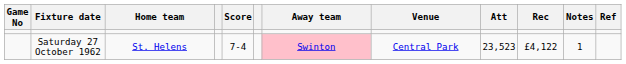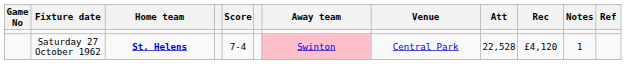Saturday 27 October 1962 | Home team: normal -> bold
Saturday 27 October 1962 | Att: 23,523 -> 22,528
Saturday 27 October 1962 | Rec: £4,122 -> £4,120
